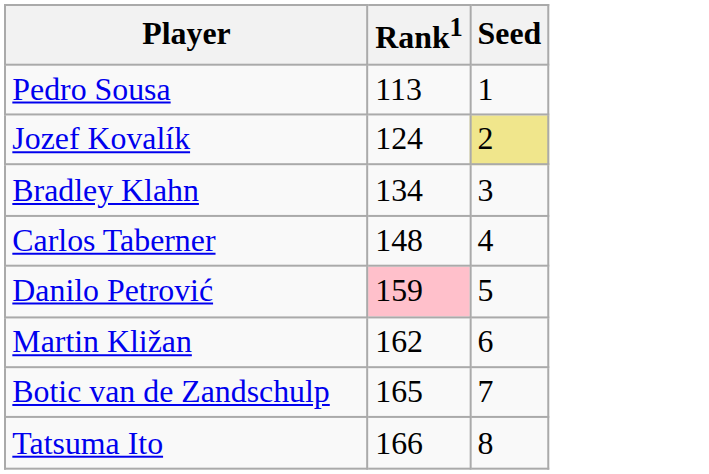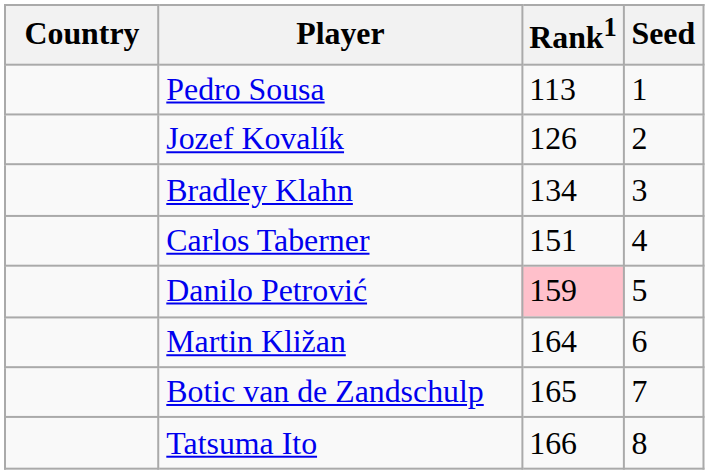+ column: Country
Jozef Kovalík | Rank1: 124 -> 126
Jozef Kovalík | Seed: khaki background -> no background
Carlos Taberner | Rank1: 148 -> 151
Martin Kližan | Rank1: 162 -> 164
